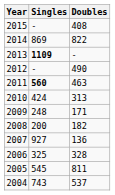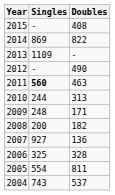2013 | Singles: bold -> normal
2010 | Singles: 424 -> 244
2005 | Singles: 545 -> 554
